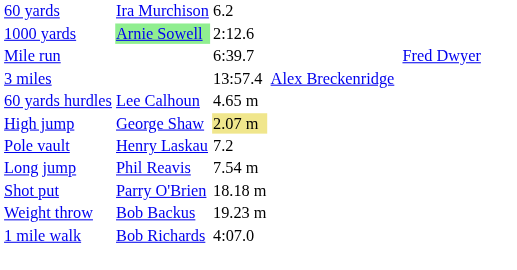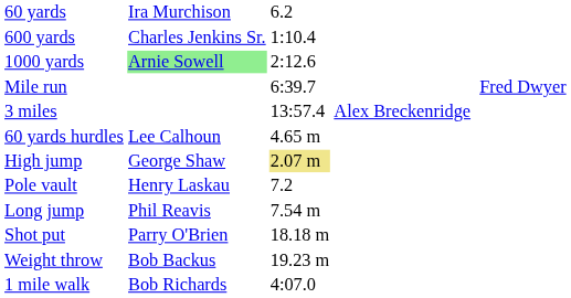+ row: 600 yards | Charles Jenkins Sr. | 1:10.4
